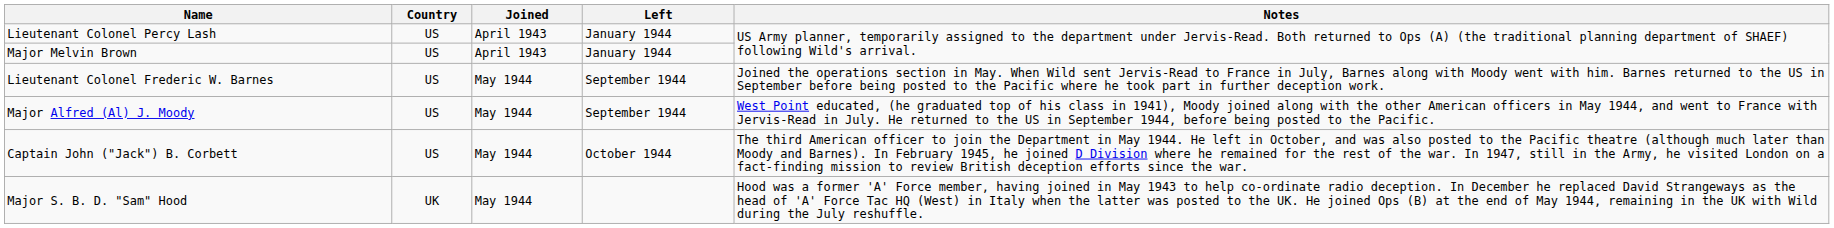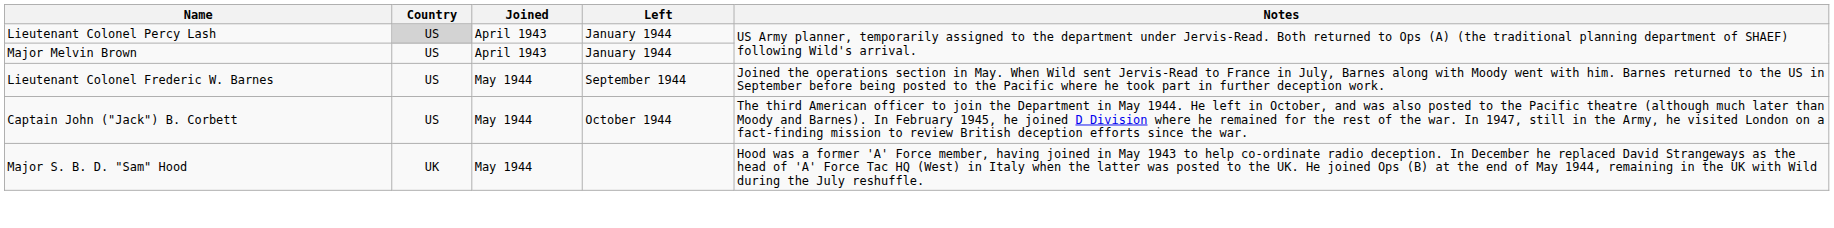Lieutenant Colonel Percy Lash | Country: no background -> lightgrey background
- row: Major Alfred (Al) J. Moody | US | May 1944 | September 1944 | West Point educated, (he graduated top of his class in 1941), Moody joined along with the other American officers in May 1944, and went to France with Jervis-Read in July. He returned to the US in September 1944, before being posted to the Pacific.
